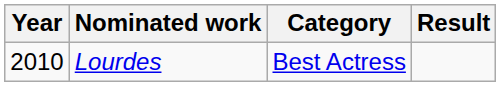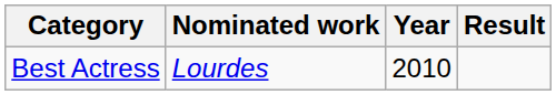columns swapped: Year <-> Category
